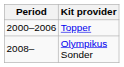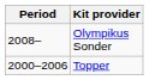rows swapped: Topper <-> Olympikus Sonder
